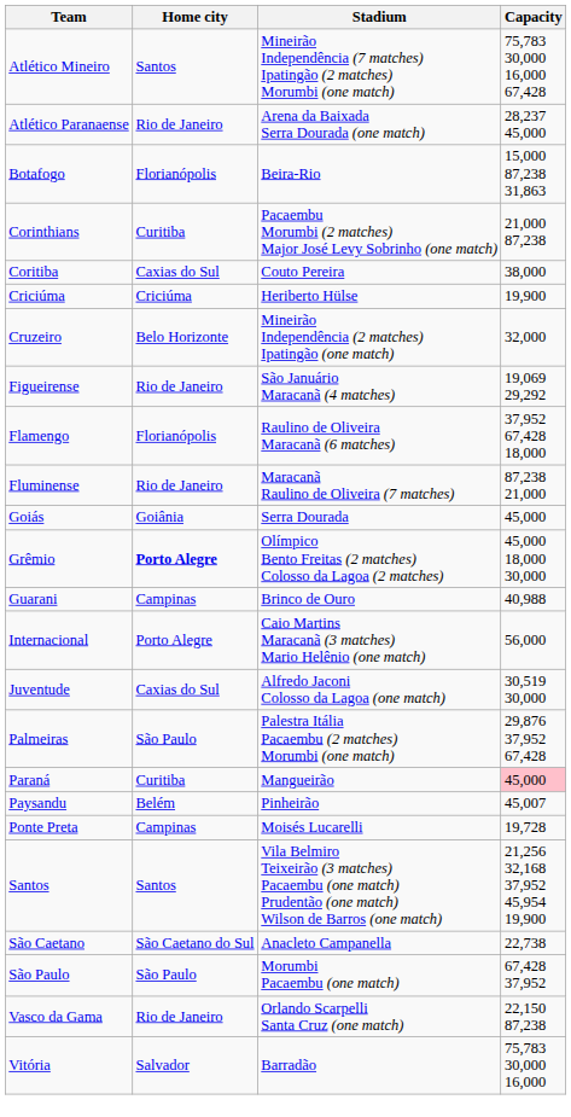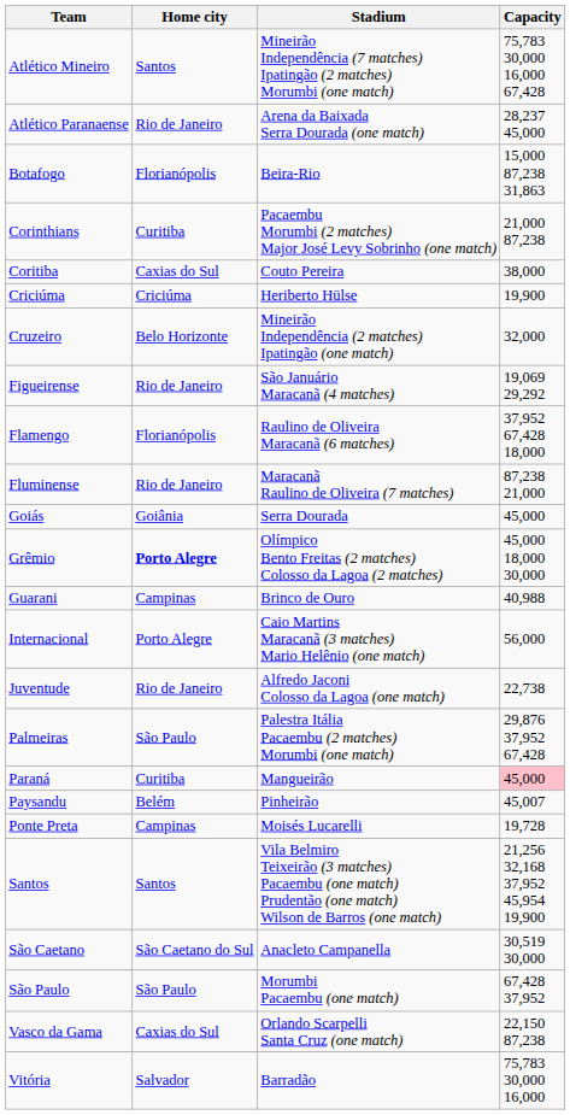Juventude | Home city: Caxias do Sul -> Rio de Janeiro
Juventude | Capacity: 30,519 30,000 -> 22,738
São Caetano | Capacity: 22,738 -> 30,519 30,000
Vasco da Gama | Home city: Rio de Janeiro -> Caxias do Sul
